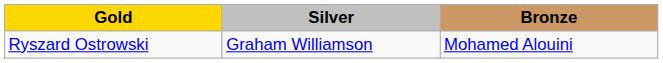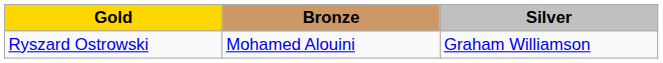columns swapped: Silver <-> Bronze
